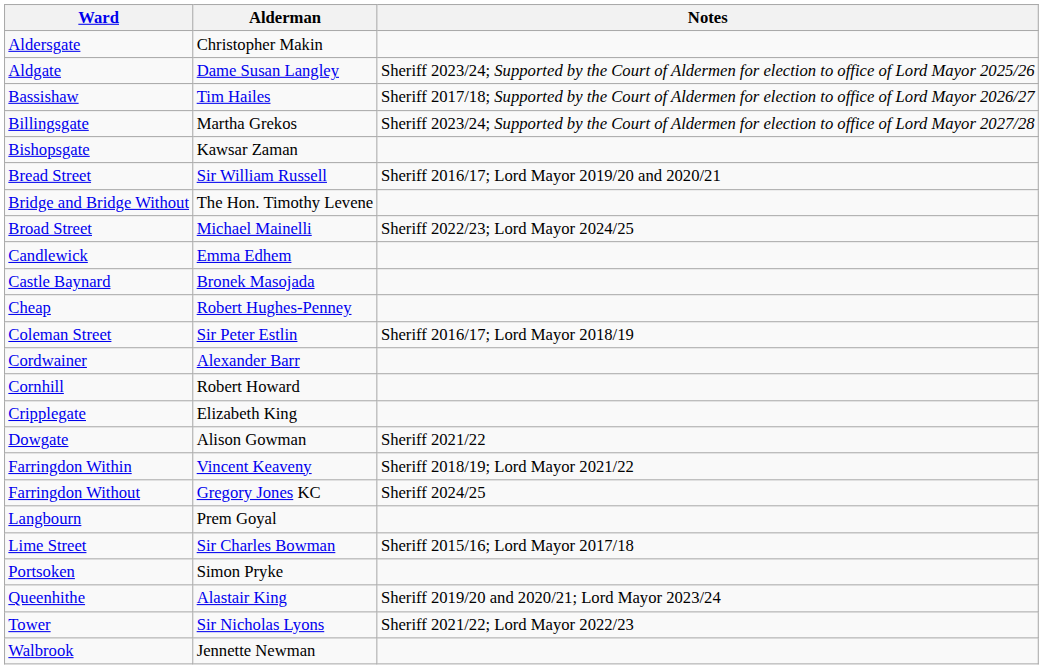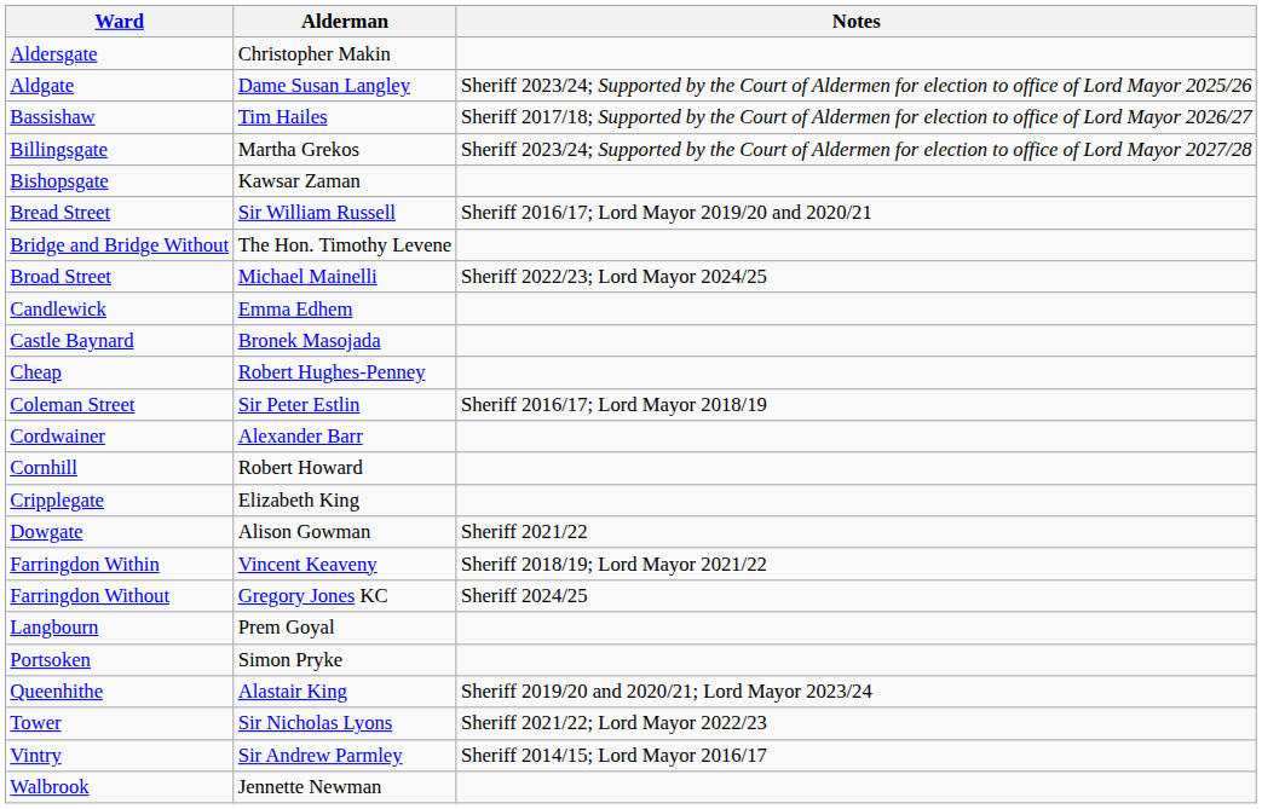- row: Lime Street | Sir Charles Bowman | Sheriff 2015/16; Lord Mayor 2017/18
+ row: Vintry | Sir Andrew Parmley | Sheriff 2014/15; Lord Mayor 2016/17
